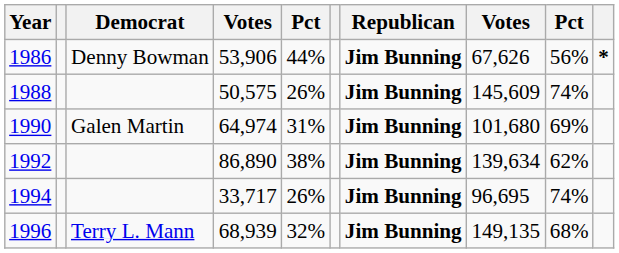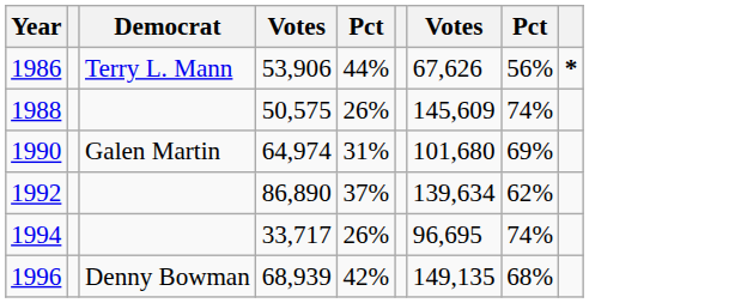- column: Republican | Jim Bunning | Jim Bunning | Jim Bunning | Jim Bunning | Jim Bunning | Jim Bunning
1986 | Democrat: Denny Bowman -> Terry L. Mann
1992 | column 5: 38% -> 37%
1996 | Democrat: Terry L. Mann -> Denny Bowman
1996 | column 5: 32% -> 42%
